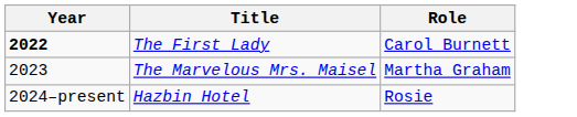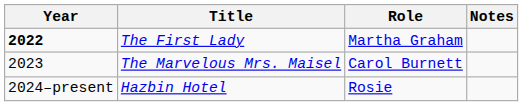+ column: Notes
The First Lady | Role: Carol Burnett -> Martha Graham
The Marvelous Mrs. Maisel | Role: Martha Graham -> Carol Burnett
